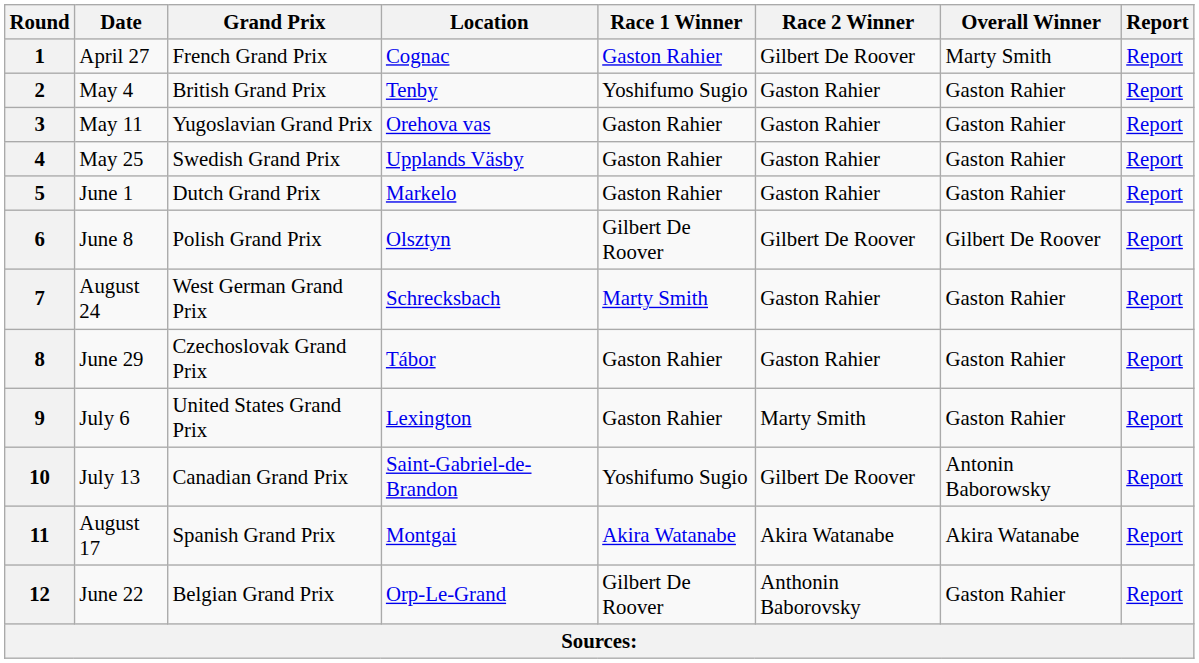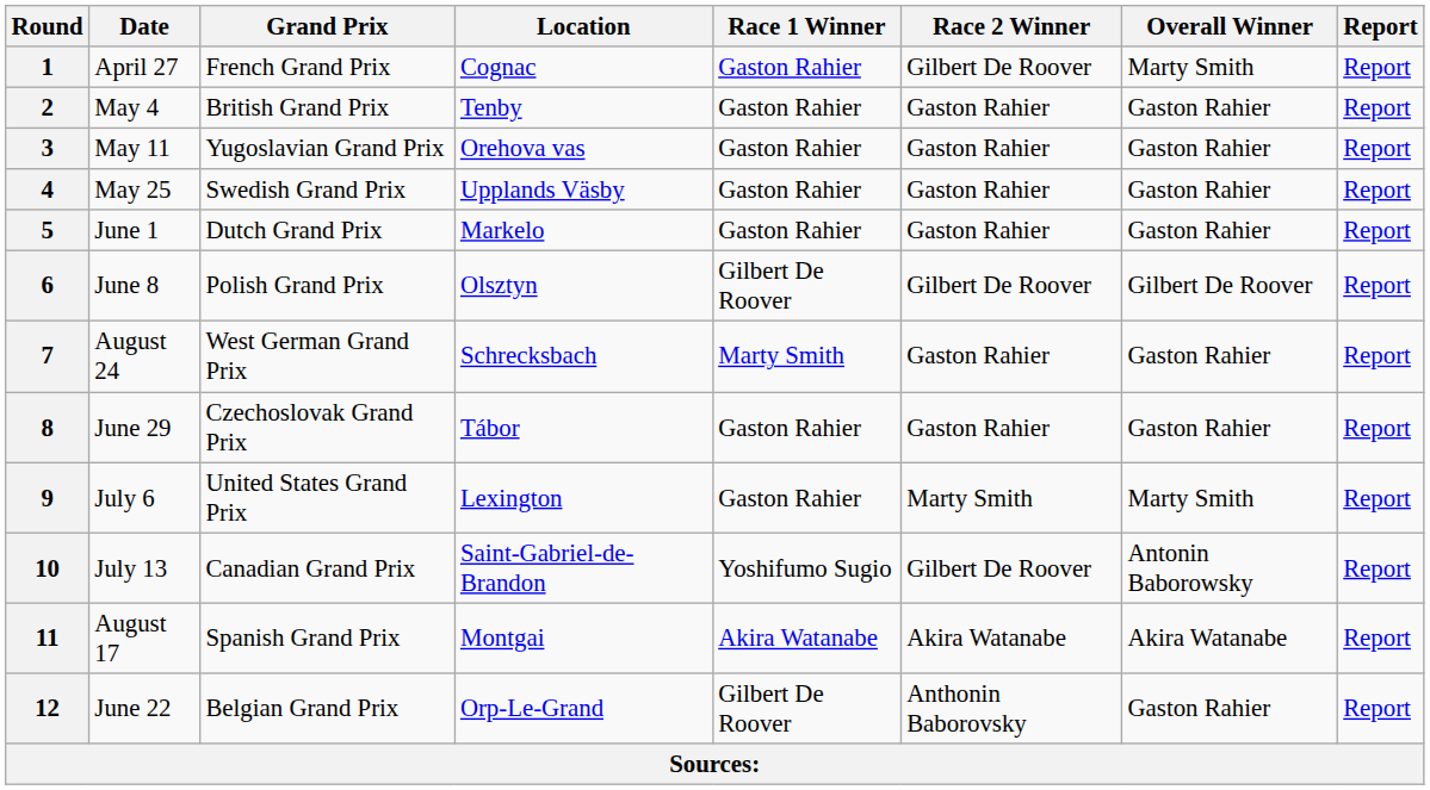2 | Race 1 Winner: Yoshifumo Sugio -> Gaston Rahier
9 | Overall Winner: Gaston Rahier -> Marty Smith
